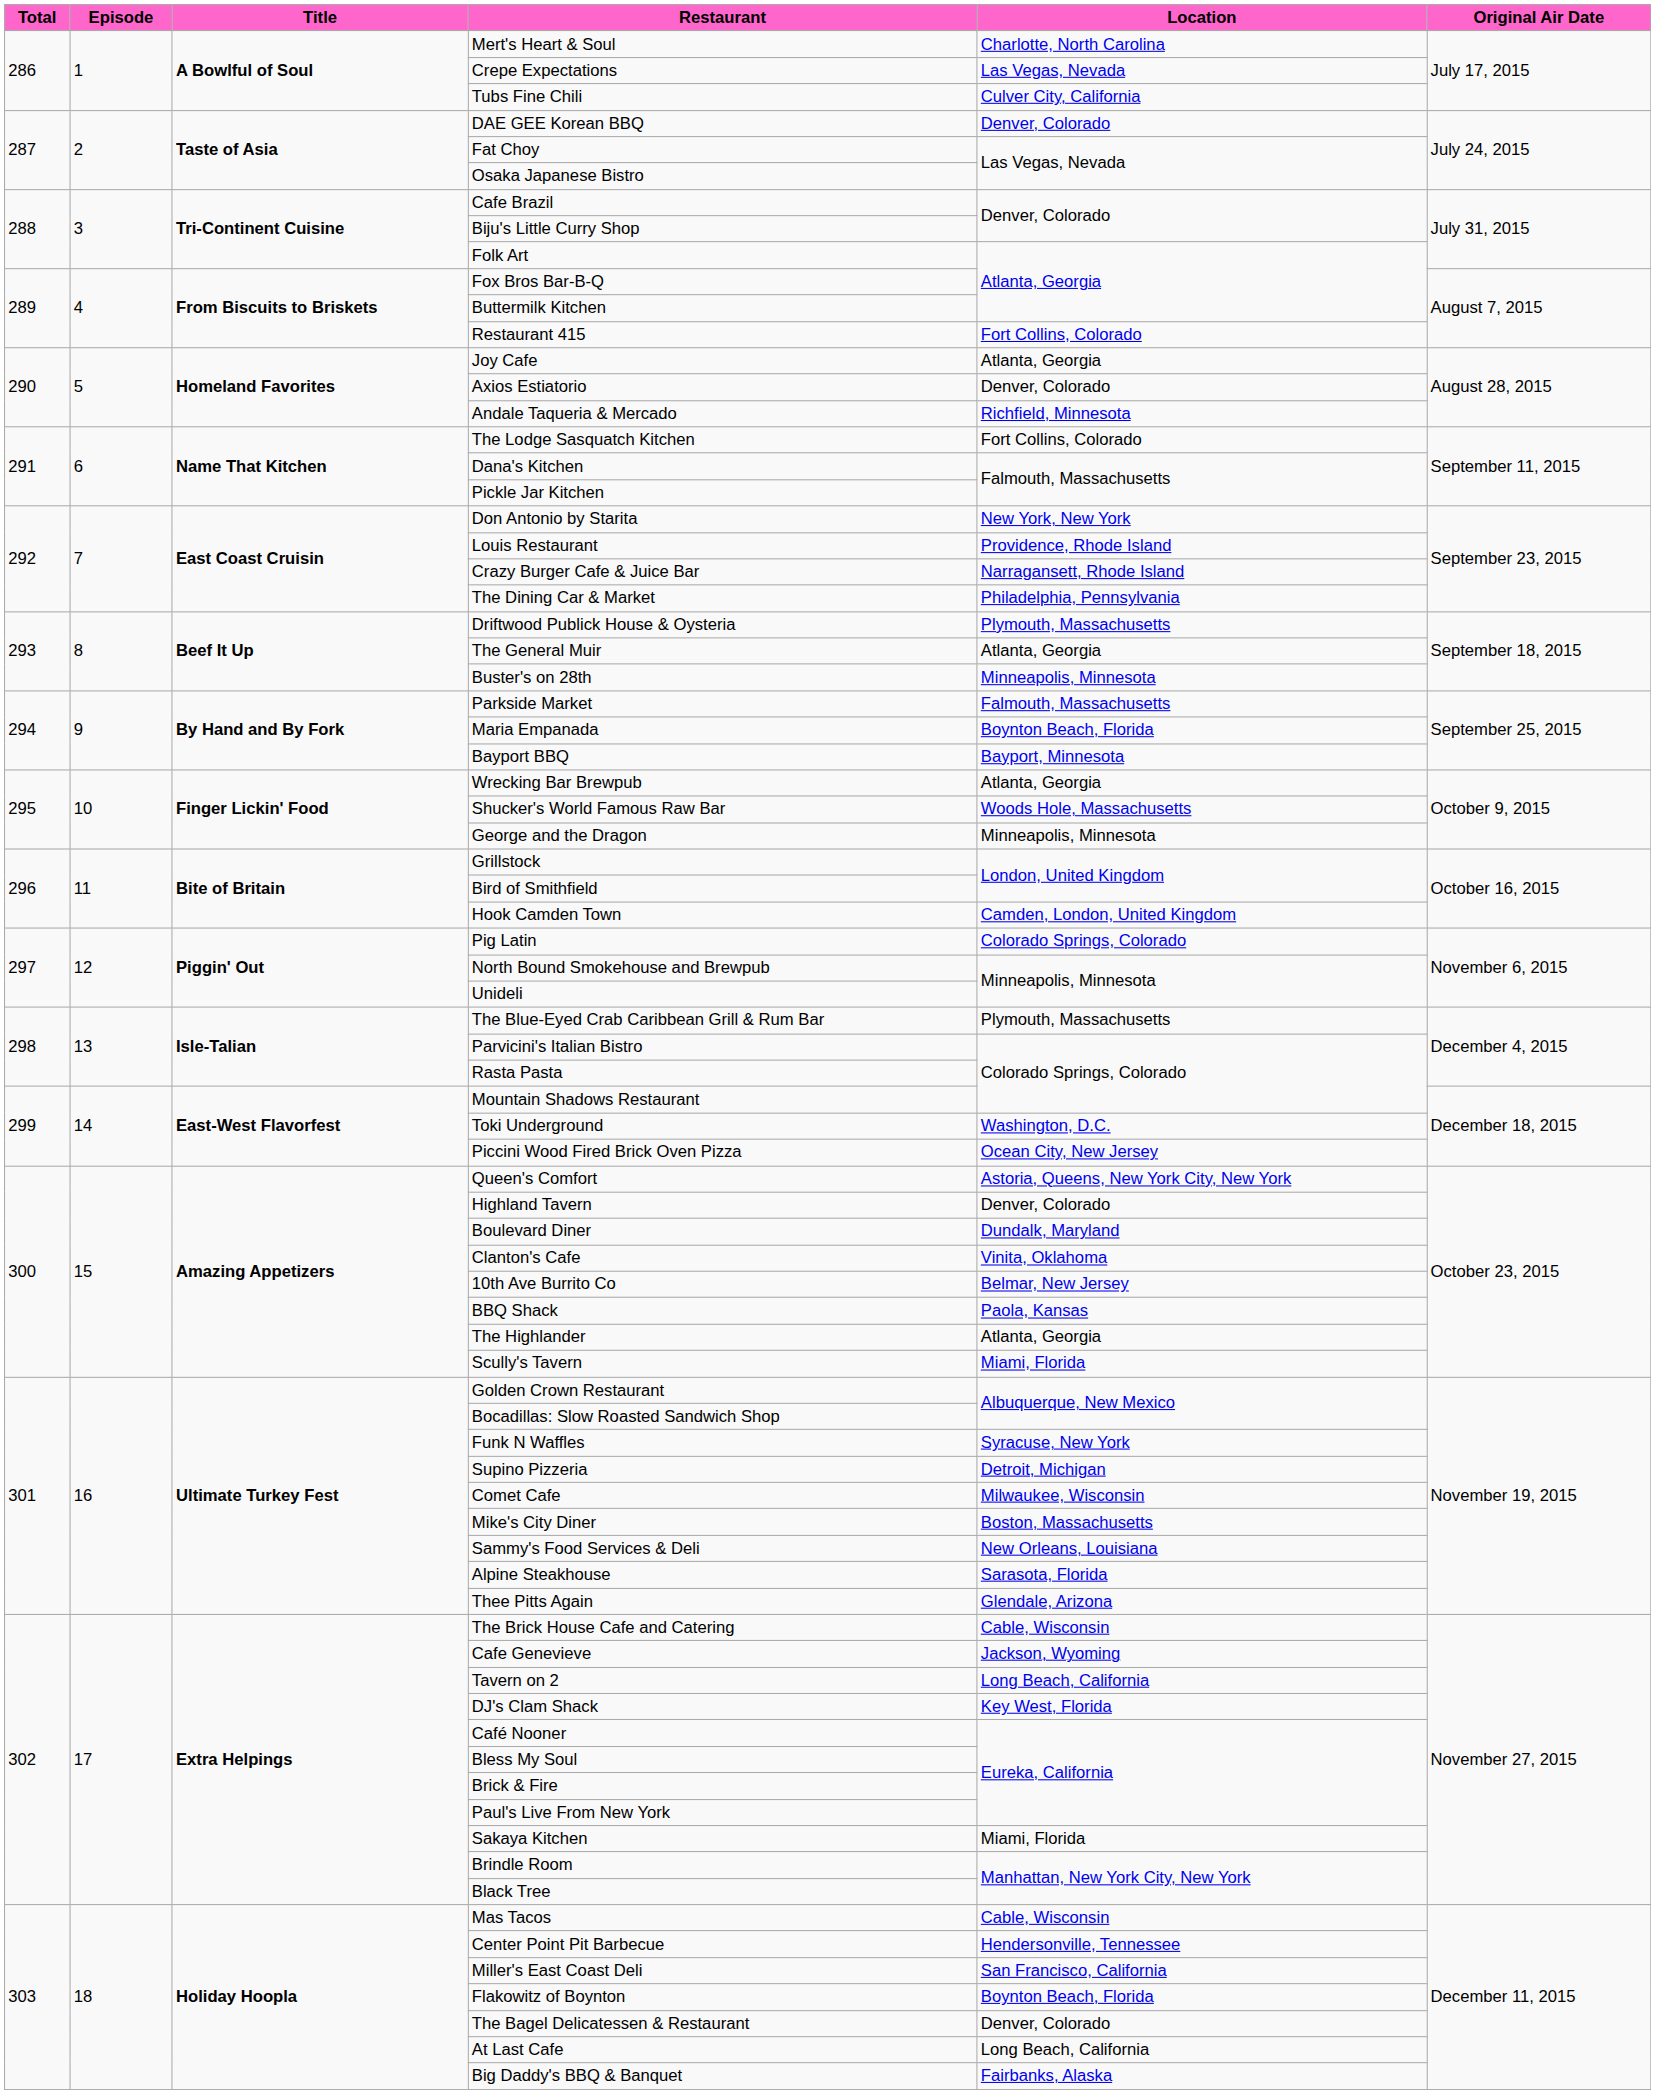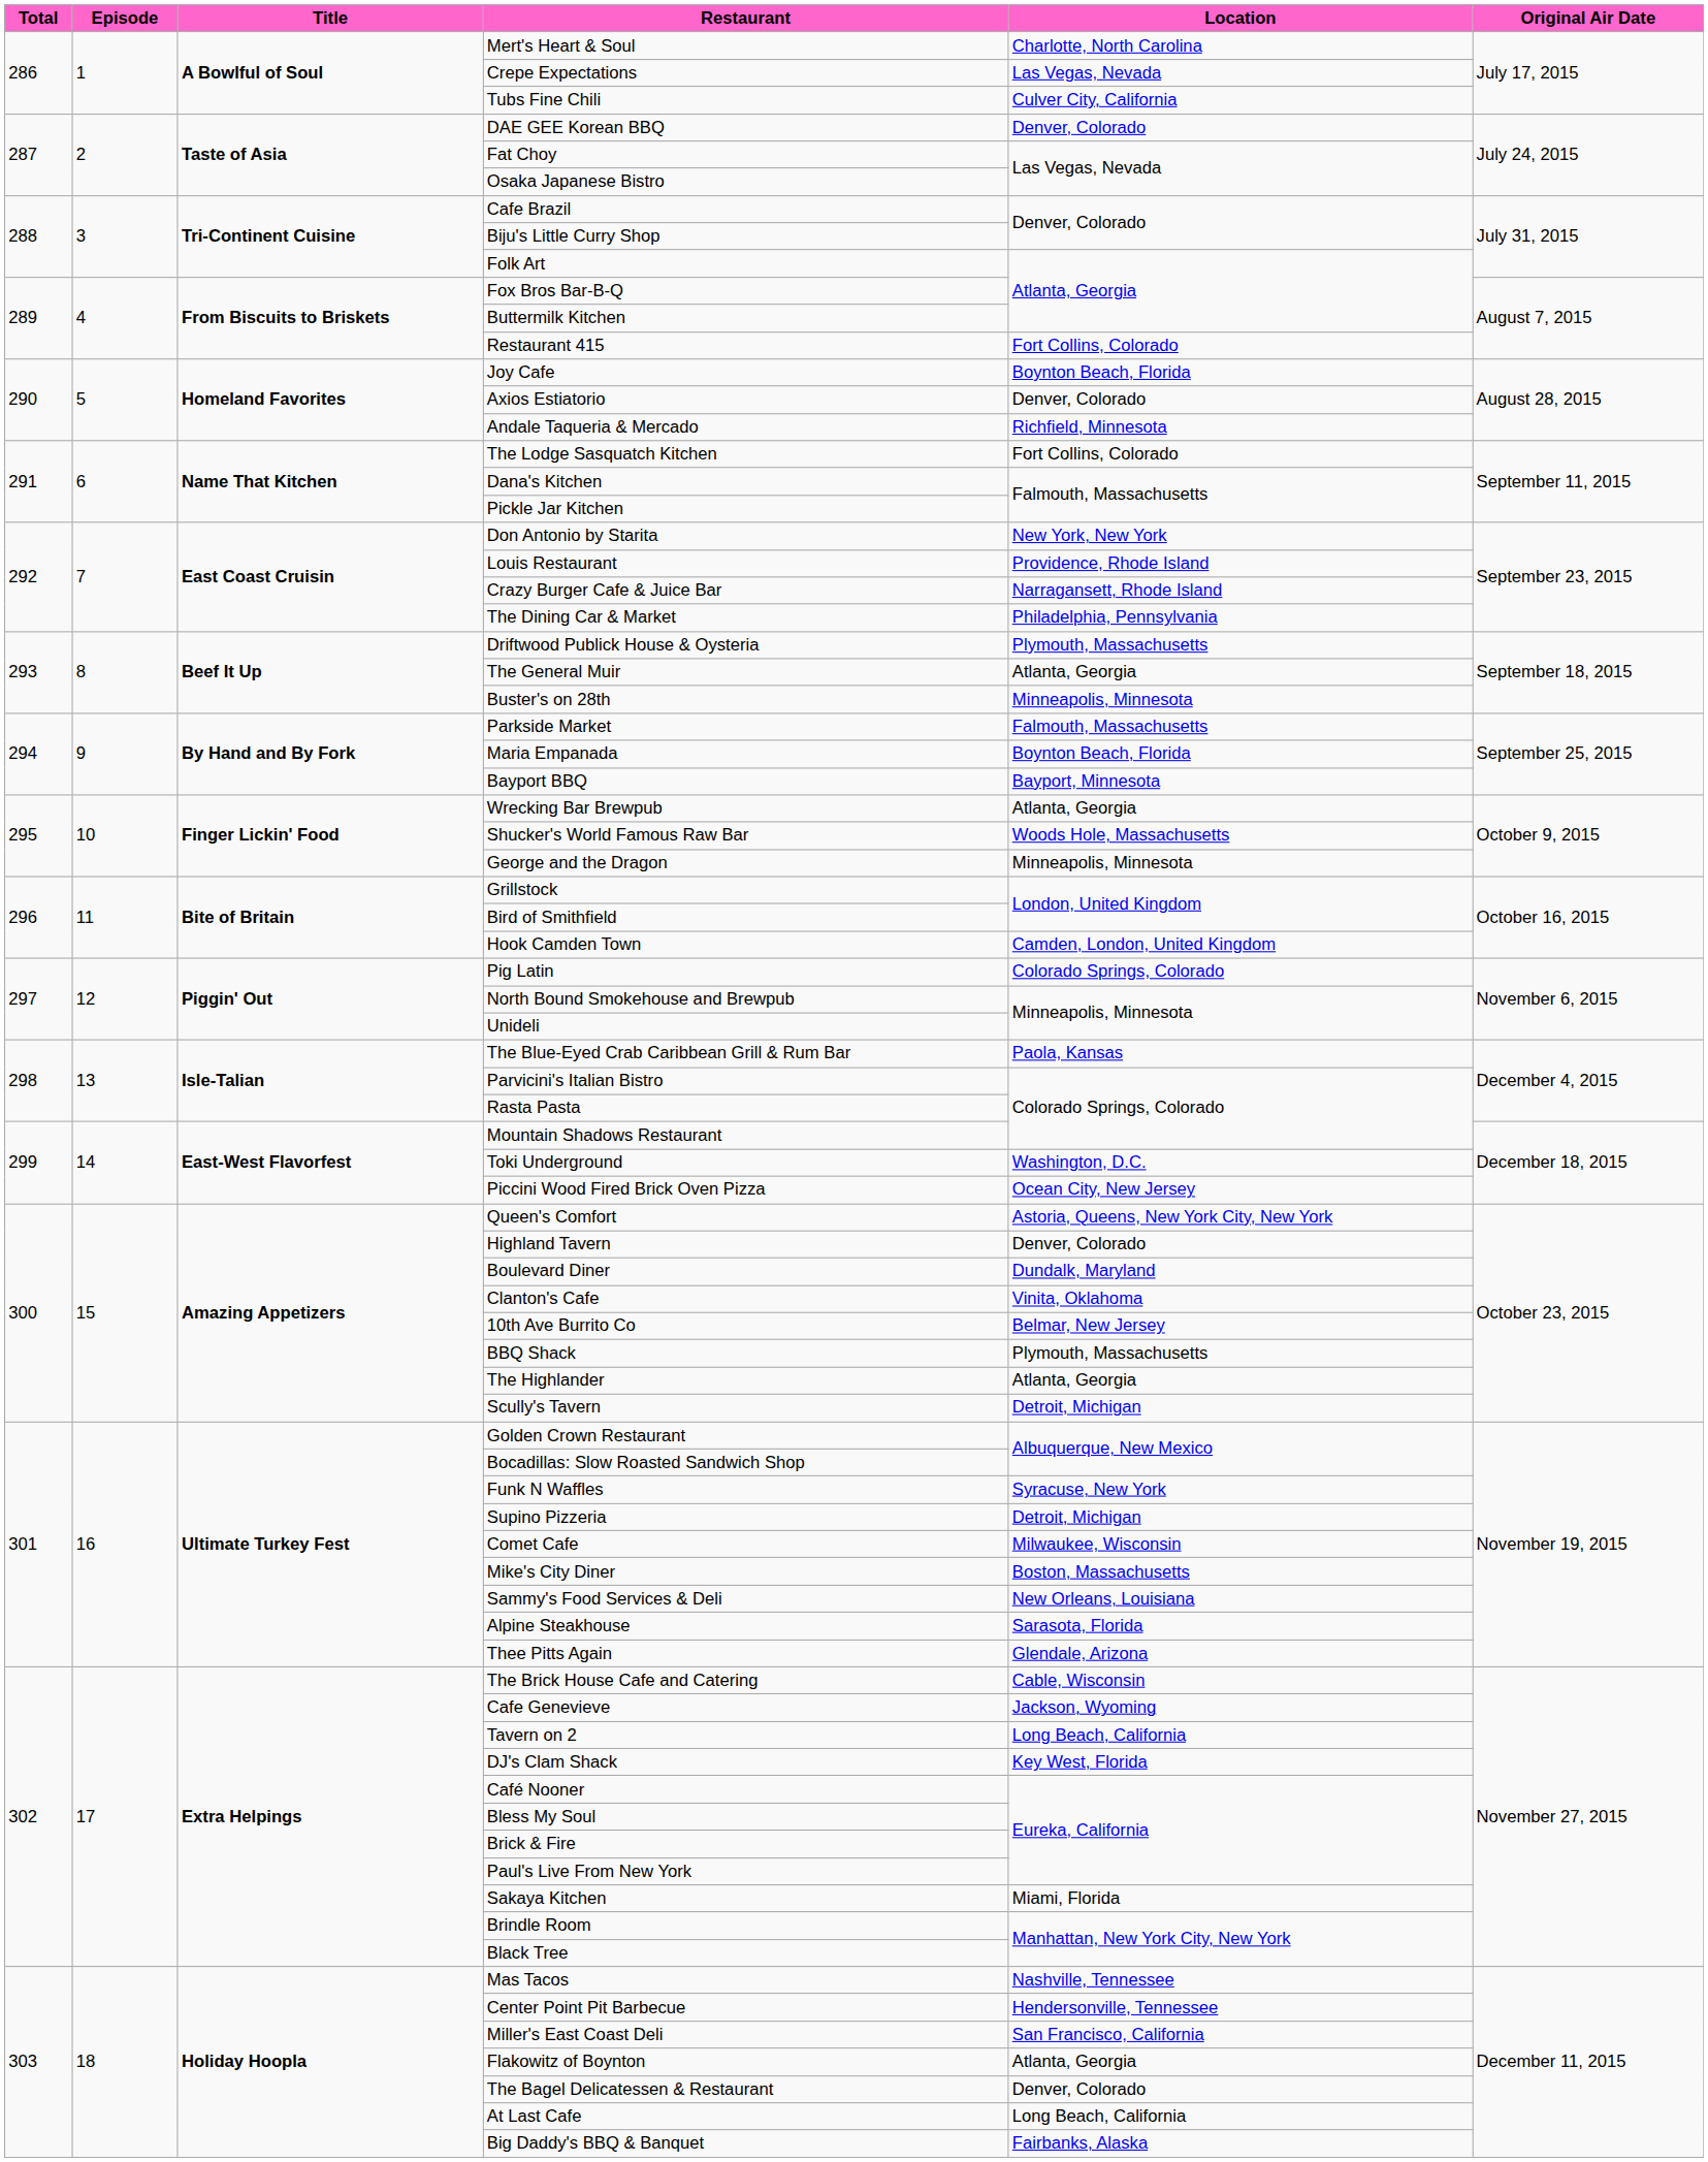Joy Cafe | Location: Atlanta, Georgia -> Boynton Beach, Florida
The Blue-Eyed Crab Caribbean Grill & Rum Bar | Location: Plymouth, Massachusetts -> Paola, Kansas
BBQ Shack | Location: Paola, Kansas -> Plymouth, Massachusetts
Scully's Tavern | Location: Miami, Florida -> Detroit, Michigan
Mas Tacos | Location: Cable, Wisconsin -> Nashville, Tennessee
Flakowitz of Boynton | Location: Boynton Beach, Florida -> Atlanta, Georgia
